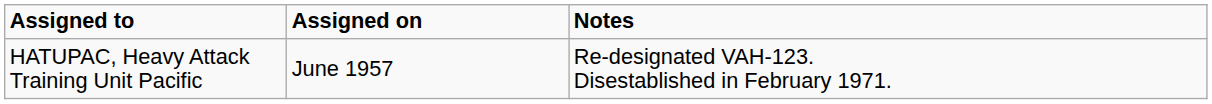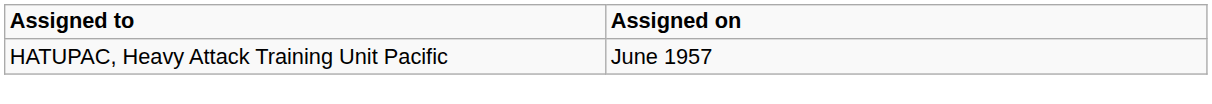- column: Notes | Re-designated VAH-123. Disestablished in February 1971.
